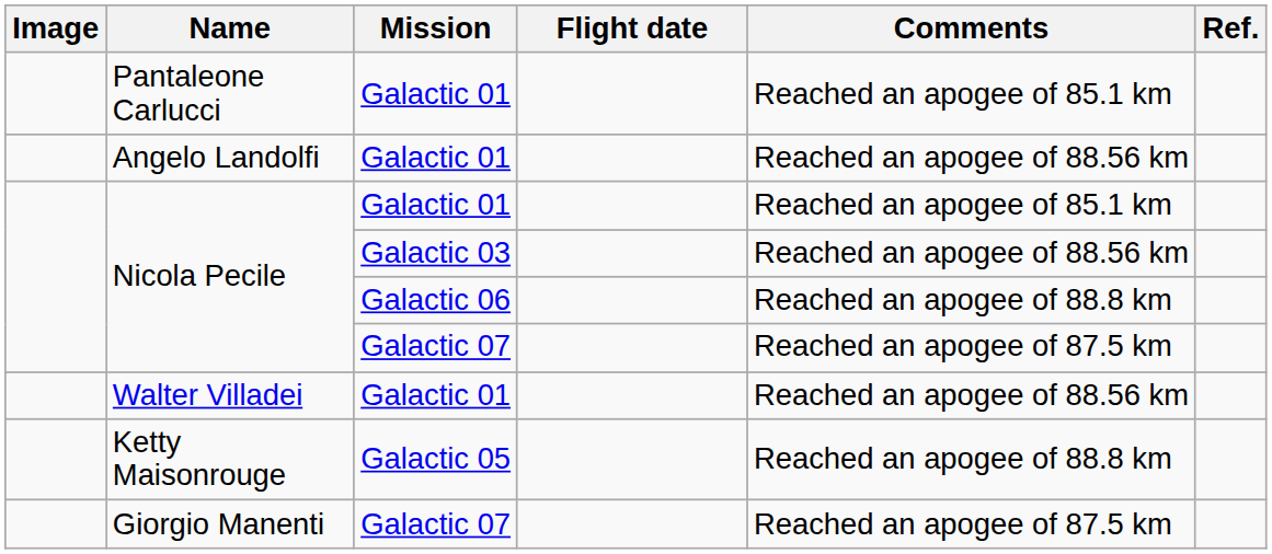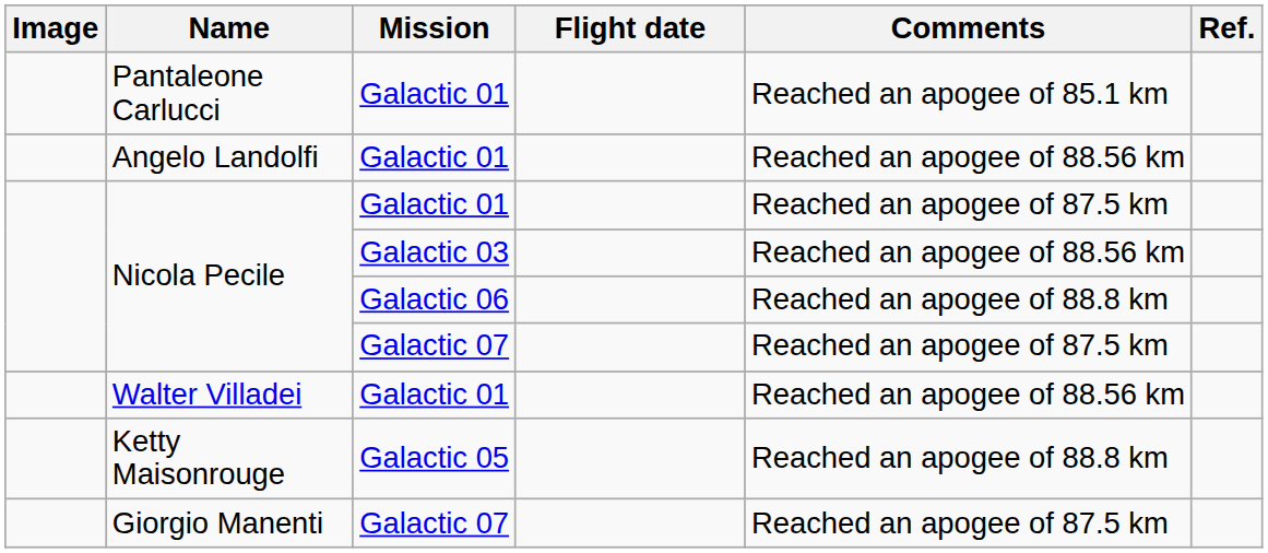Nicola Pecile / Galactic 01 | Comments: Reached an apogee of 85.1 km -> Reached an apogee of 87.5 km
